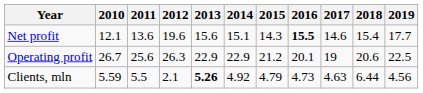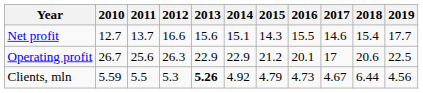Net profit | 2010: 12.1 -> 12.7
Net profit | 2011: 13.6 -> 13.7
Net profit | 2012: 19.6 -> 16.6
Net profit | 2016: bold -> normal
Operating profit | 2017: 19 -> 17
Clients, mln | 2012: 2.1 -> 5.3
Clients, mln | 2017: 4.63 -> 4.67
